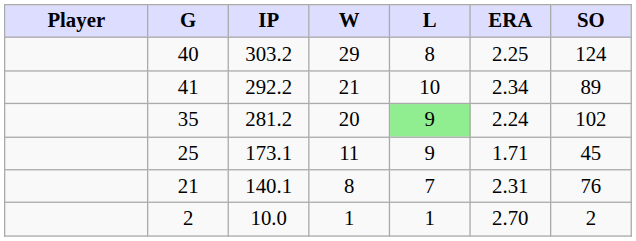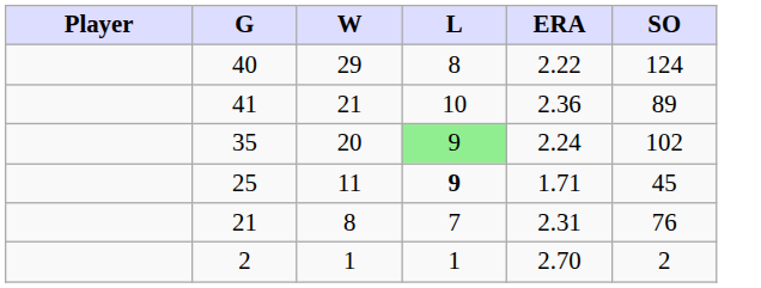- column: IP | 303.2 | 292.2 | 281.2 | 173.1 | 140.1 | 10.0
40 | ERA: 2.25 -> 2.22
41 | ERA: 2.34 -> 2.36
25 | L: normal -> bold
